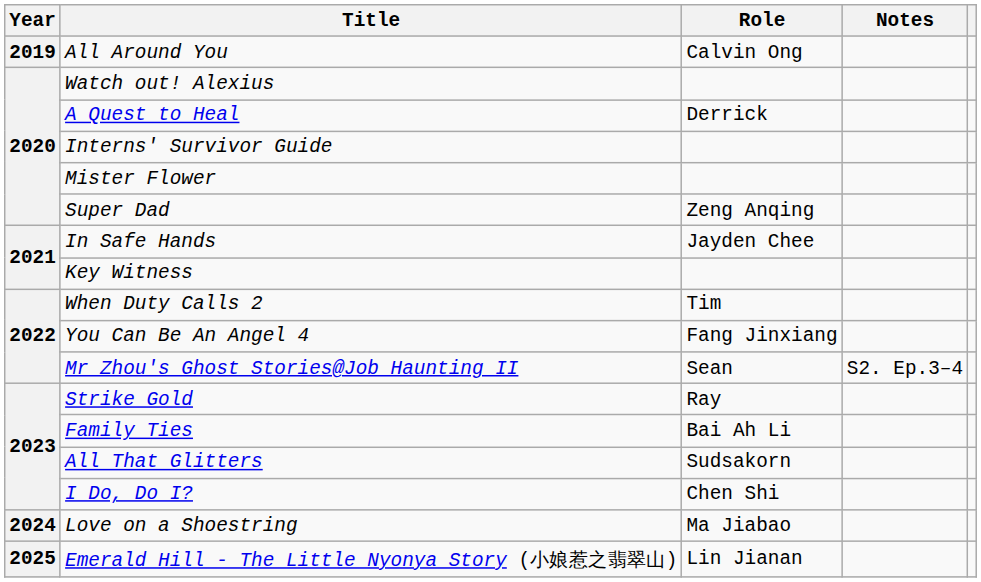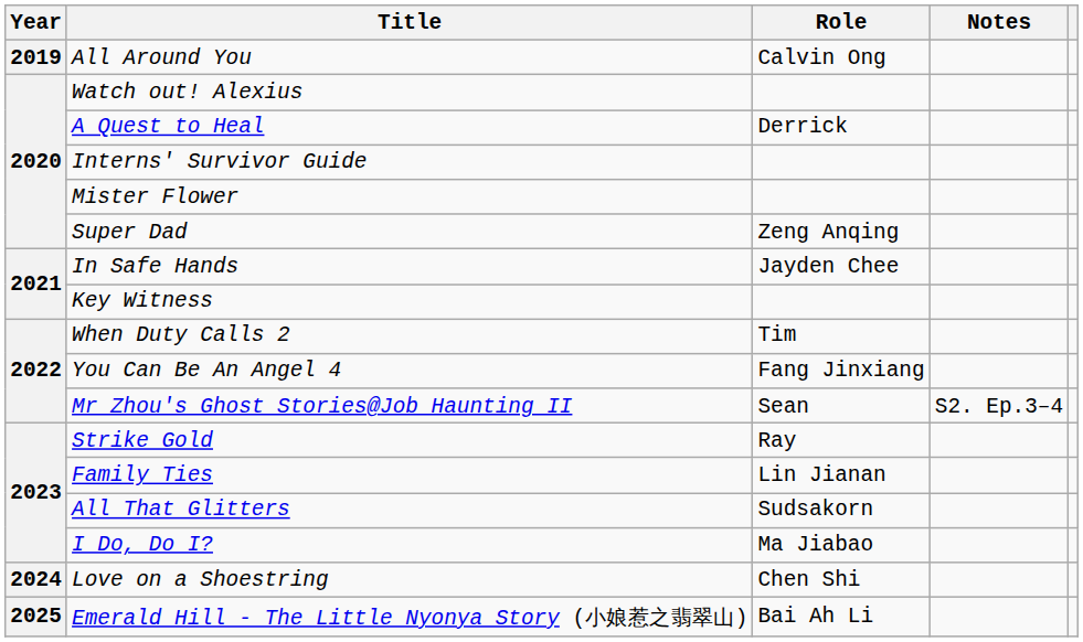Family Ties | Role: Bai Ah Li -> Lin Jianan
I Do, Do I? | Role: Chen Shi -> Ma Jiabao
Love on a Shoestring | Role: Ma Jiabao -> Chen Shi
Emerald Hill - The Little Nyonya Story (小娘惹之翡翠山) | Role: Lin Jianan -> Bai Ah Li
